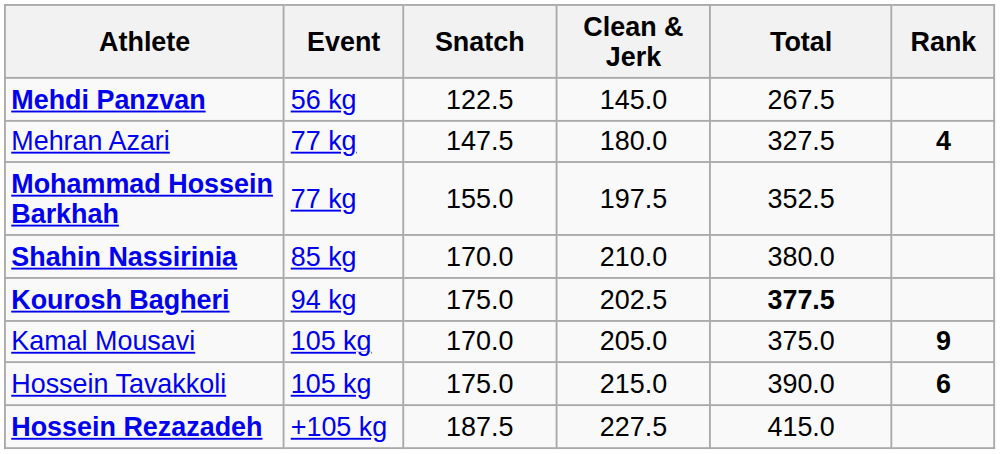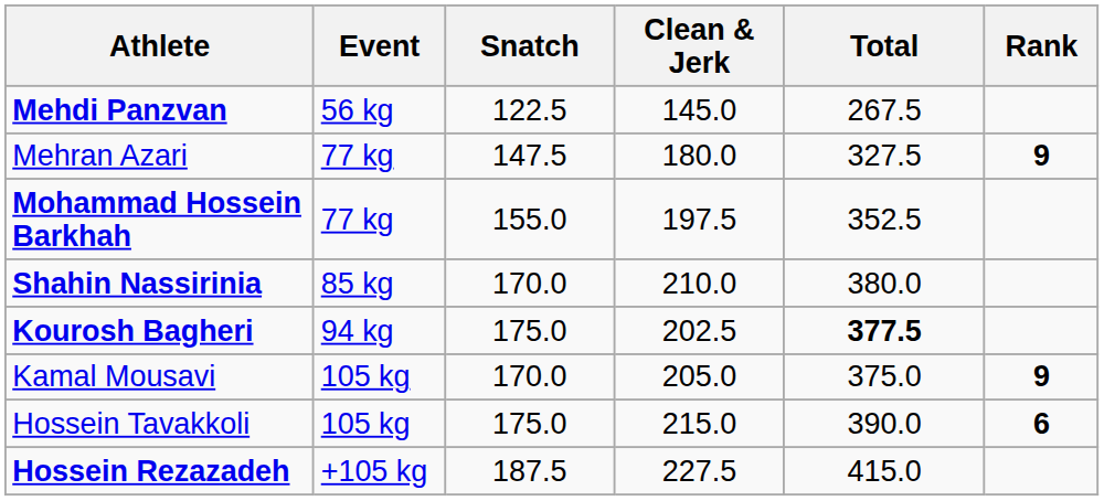Mehran Azari | Rank: 4 -> 9
